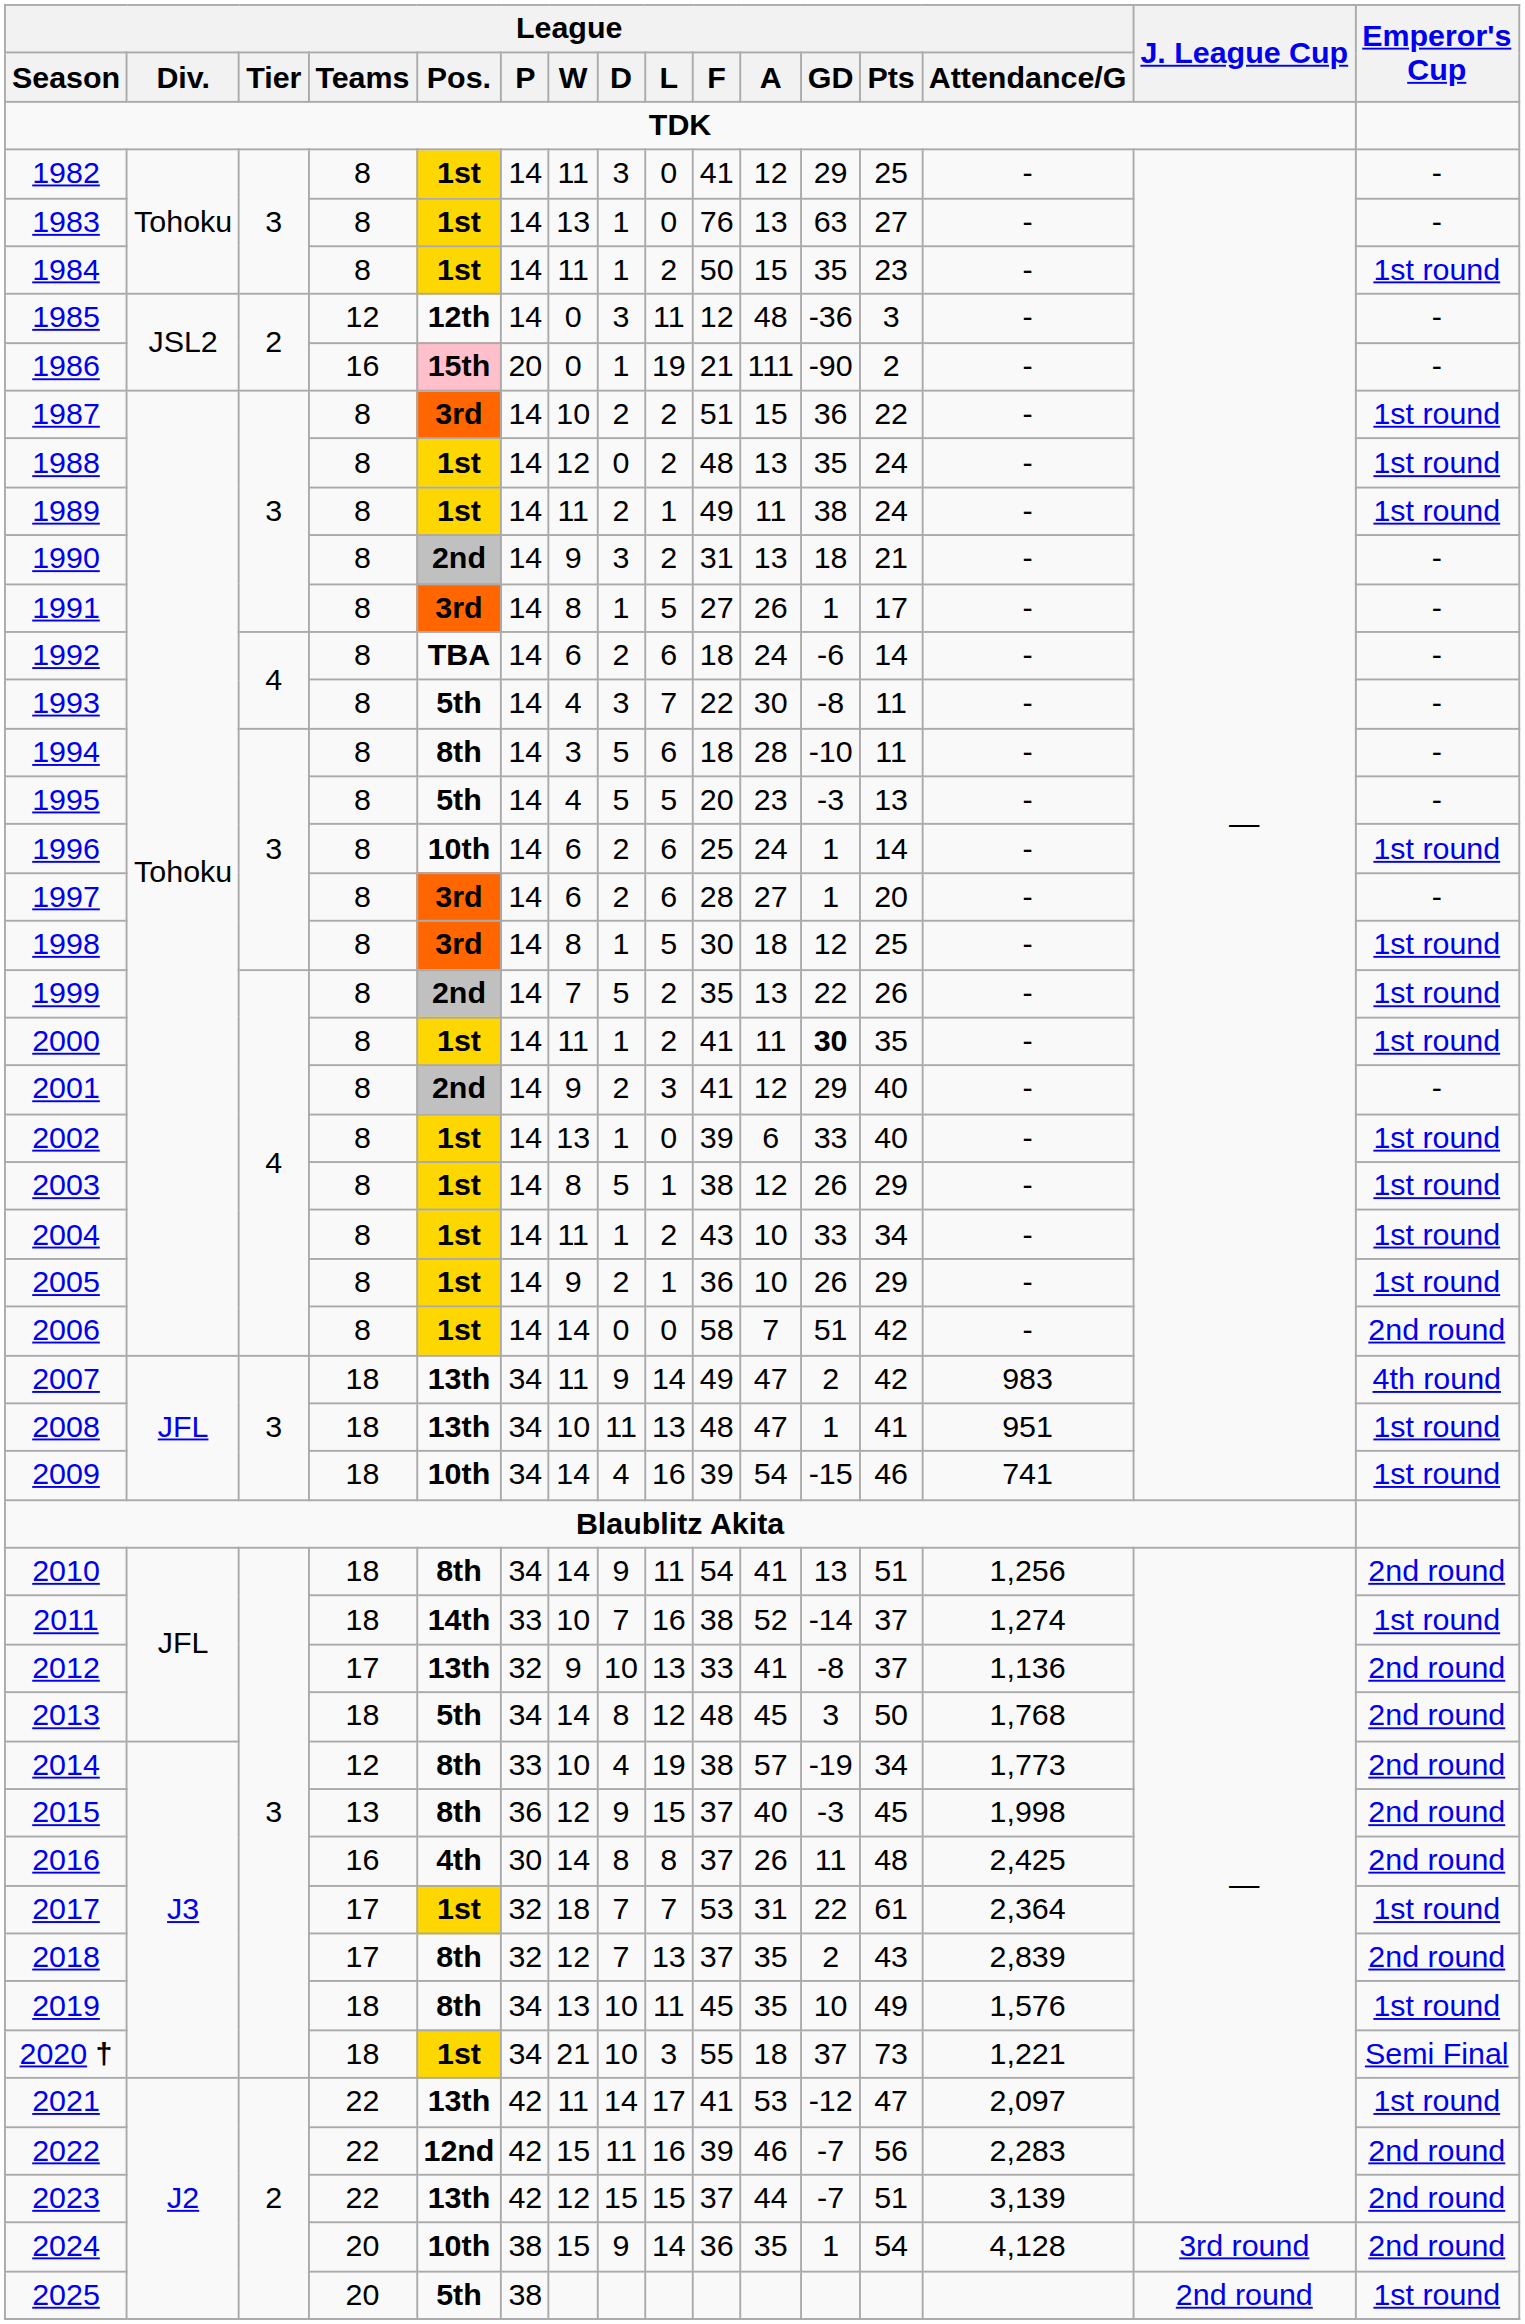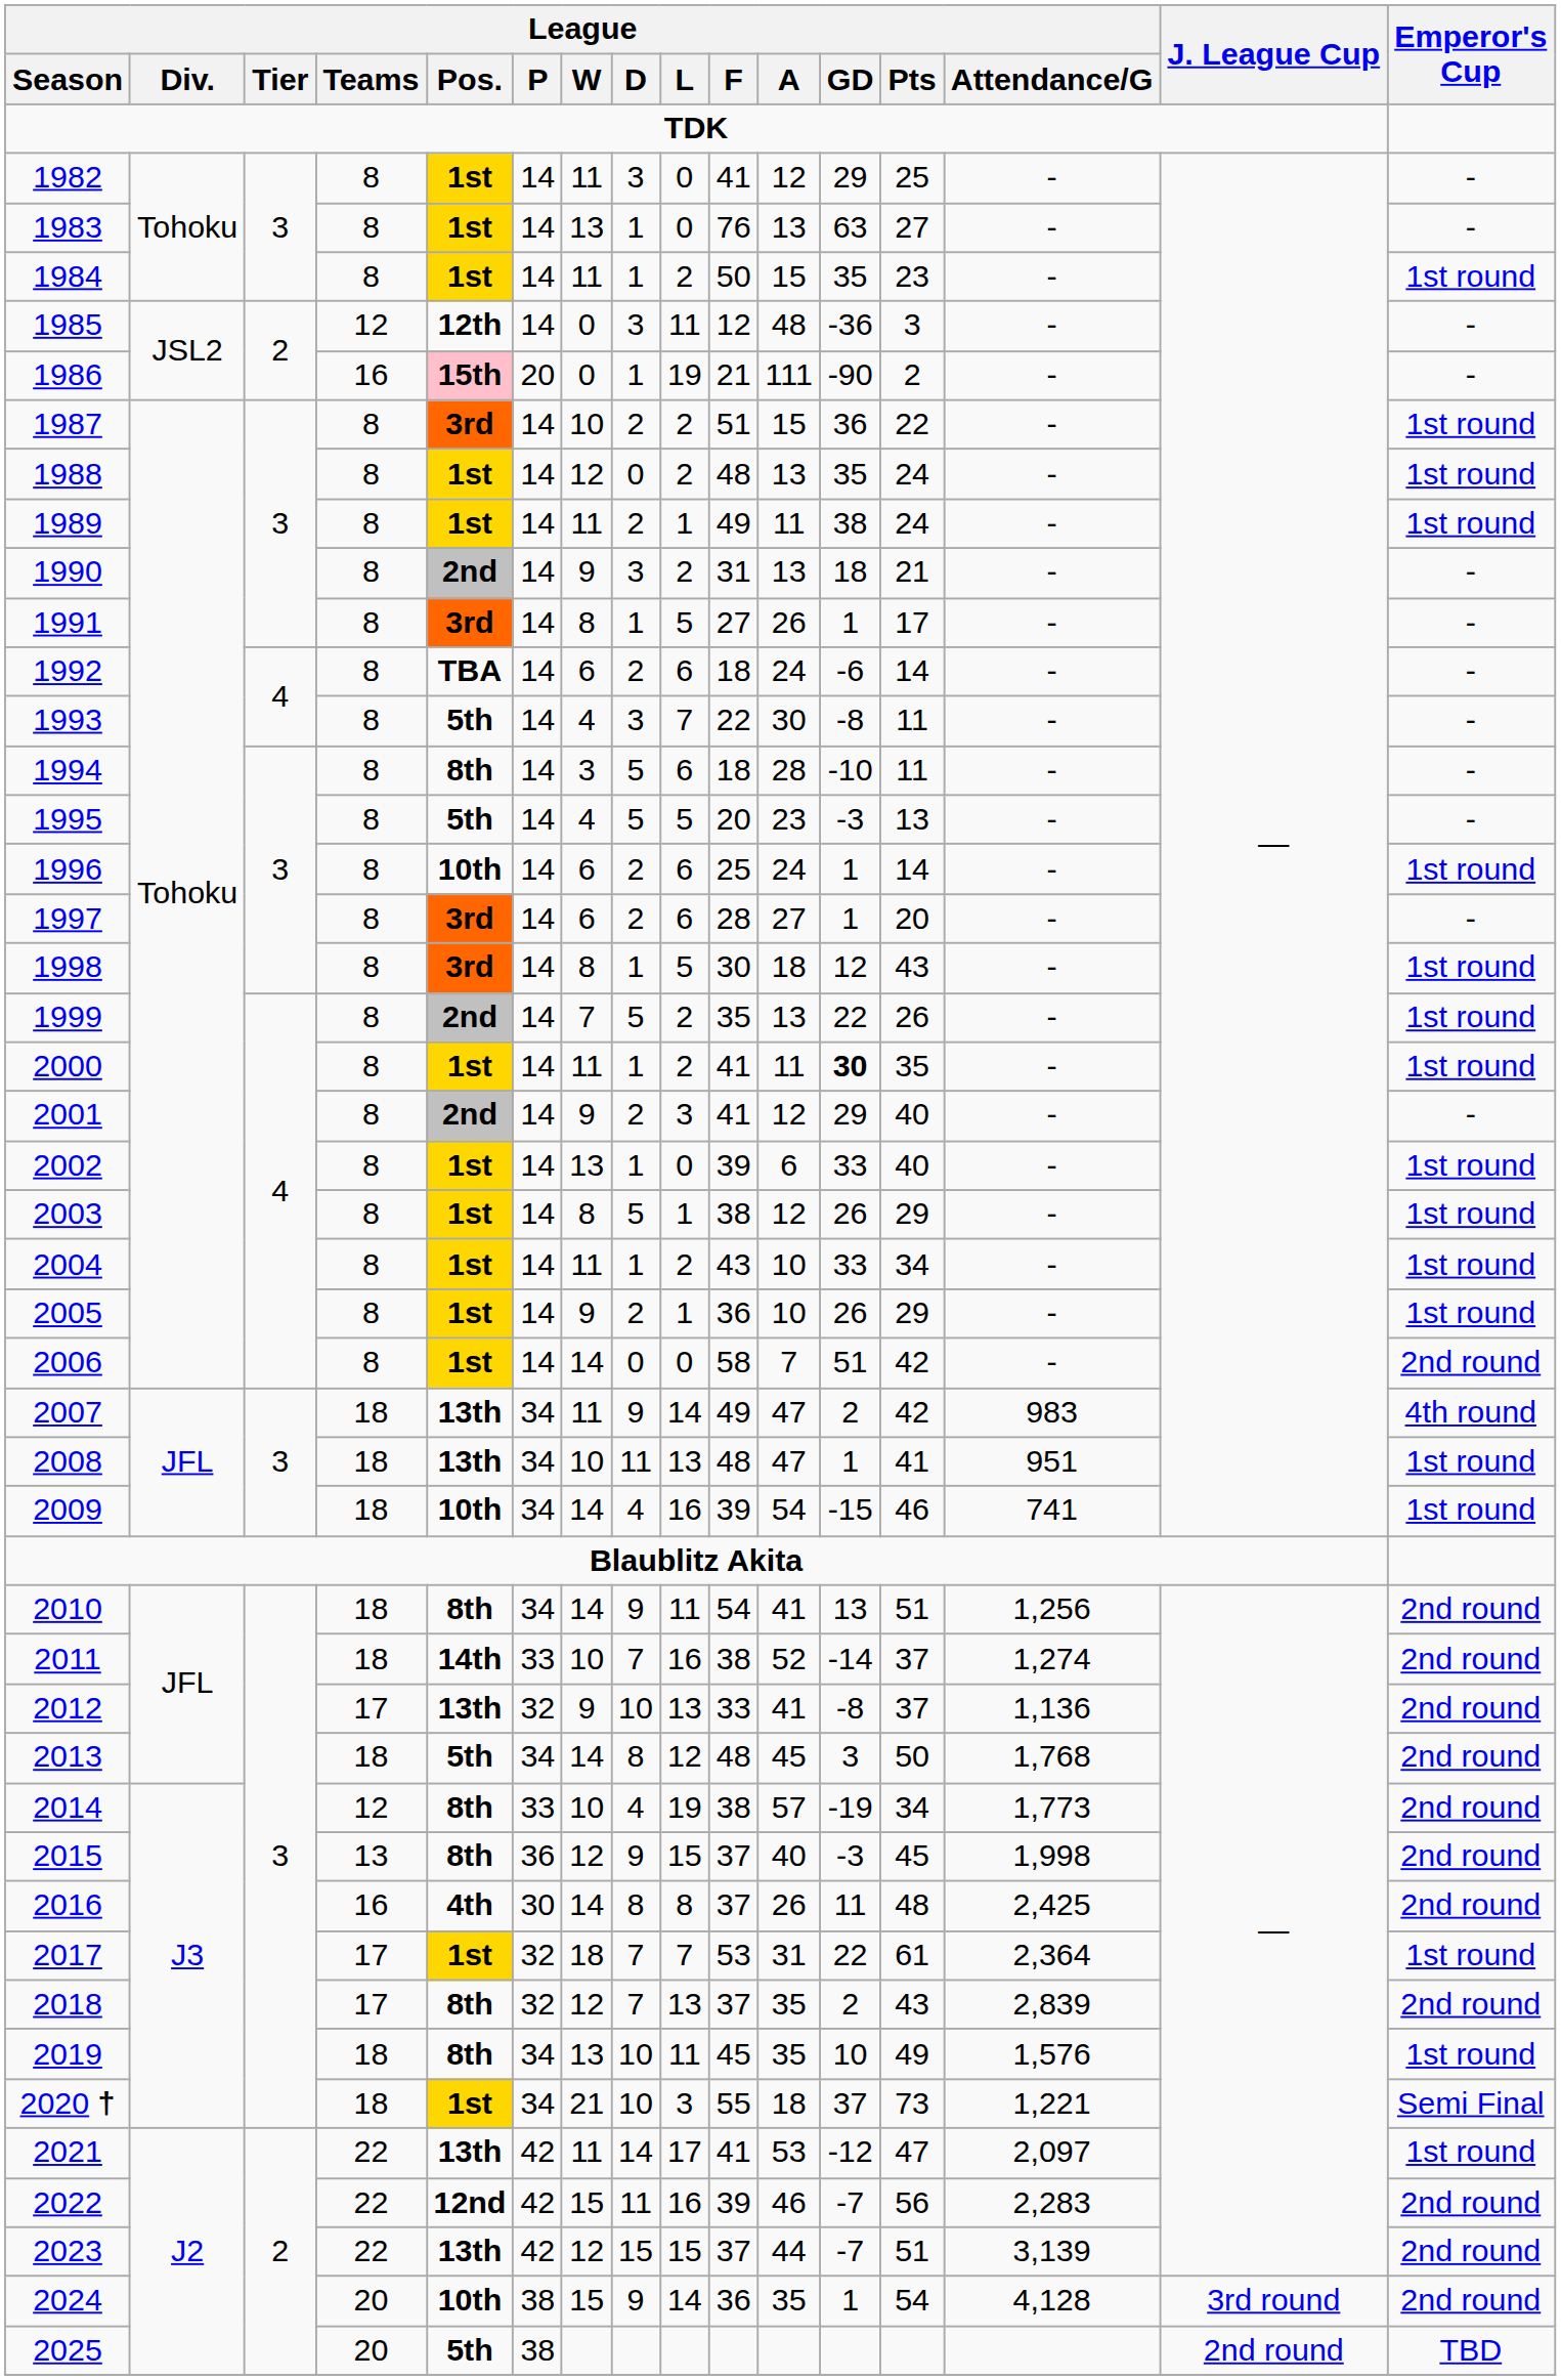1998 | League / Pts: 25 -> 43
2011 | Emperor's Cup: 1st round -> 2nd round
2025 | Emperor's Cup: 1st round -> TBD
